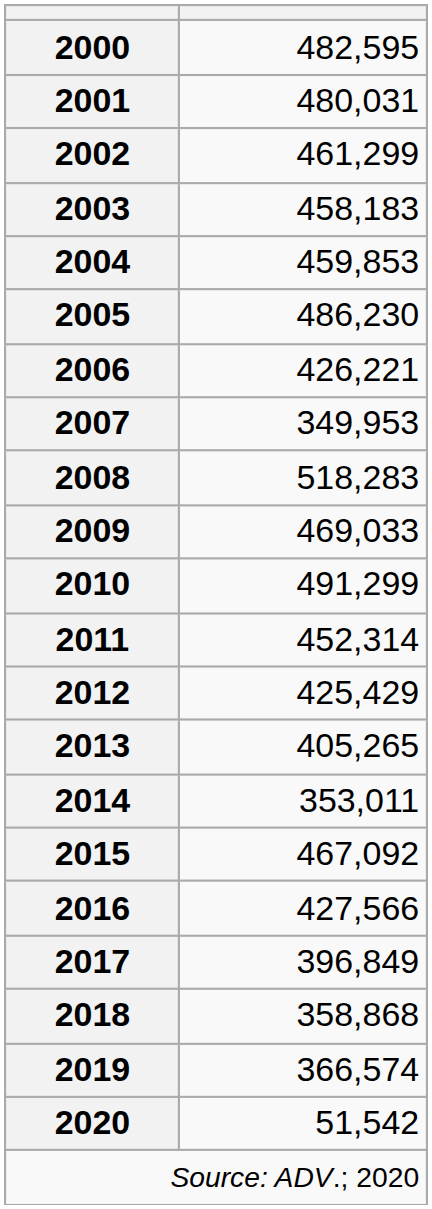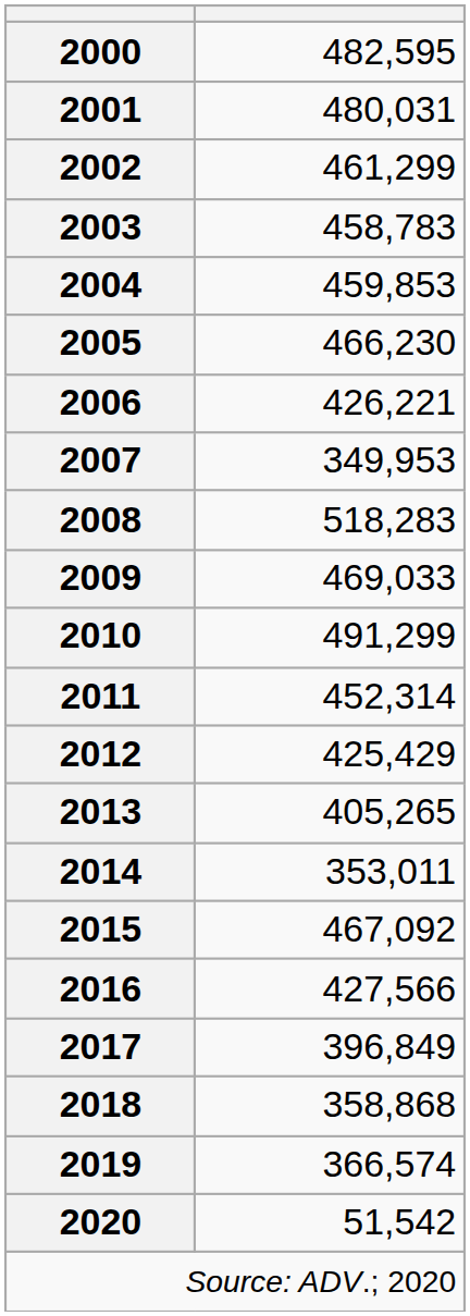2003 | column 2: 458,183 -> 458,783
2005 | column 2: 486,230 -> 466,230
